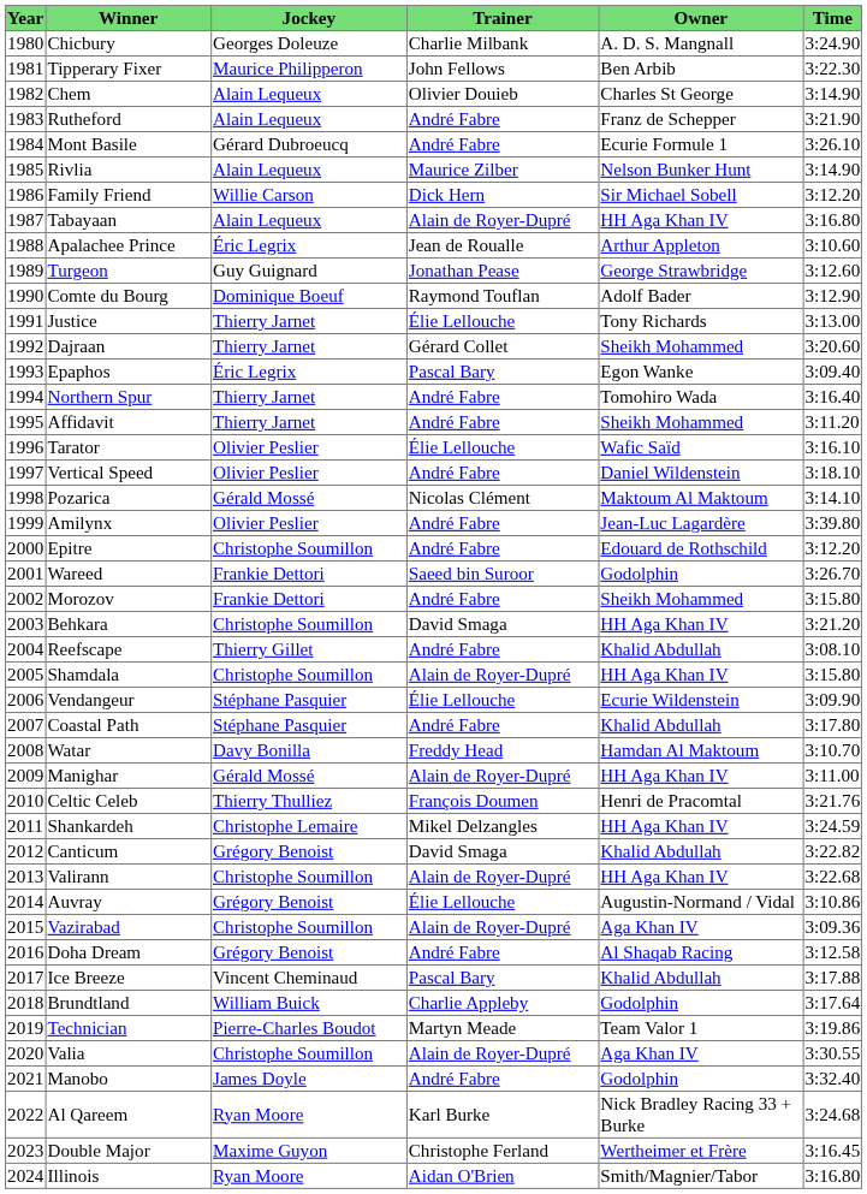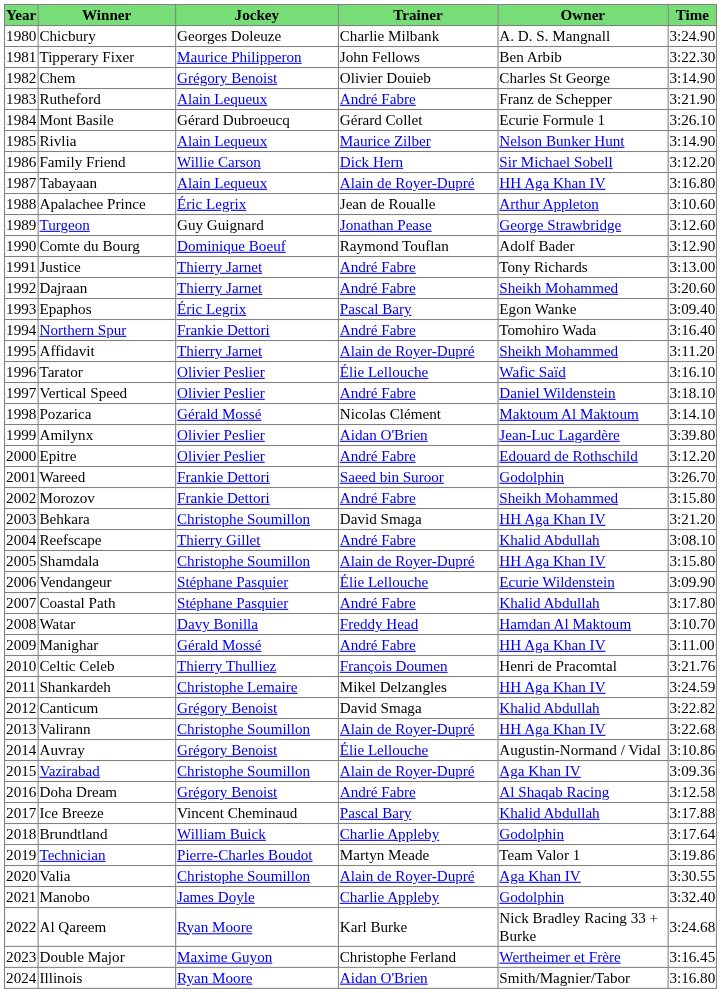Chem | Jockey: Alain Lequeux -> Grégory Benoist
Mont Basile | Trainer: André Fabre -> Gérard Collet
Justice | Trainer: Élie Lellouche -> André Fabre
Dajraan | Trainer: Gérard Collet -> André Fabre
Northern Spur | Jockey: Thierry Jarnet -> Frankie Dettori
Affidavit | Trainer: André Fabre -> Alain de Royer-Dupré
Amilynx | Trainer: André Fabre -> Aidan O'Brien
Epitre | Jockey: Christophe Soumillon -> Olivier Peslier
Manighar | Trainer: Alain de Royer-Dupré -> André Fabre
Manobo | Trainer: André Fabre -> Charlie Appleby
